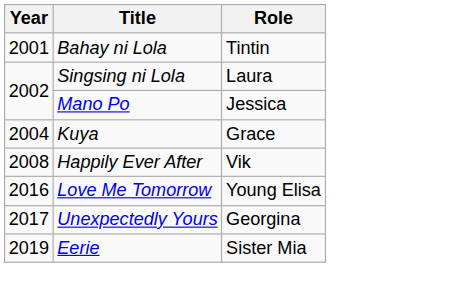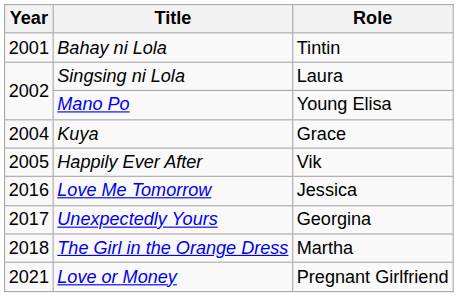Mano Po | Role: Jessica -> Young Elisa
Happily Ever After | Year: 2008 -> 2005
Love Me Tomorrow | Role: Young Elisa -> Jessica
+ row: 2018 | The Girl in the Orange Dress | Martha
- row: 2019 | Eerie | Sister Mia
+ row: 2021 | Love or Money | Pregnant Girlfriend
